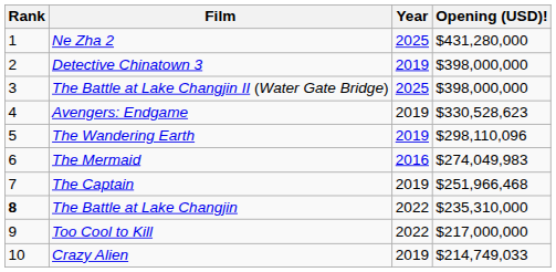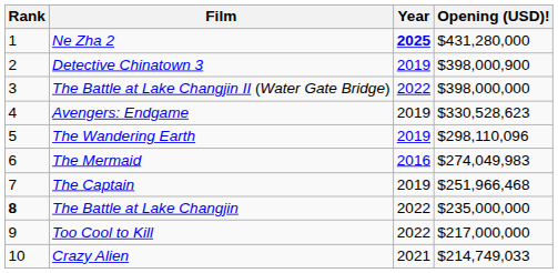Ne Zha 2 | Year: normal -> bold
Detective Chinatown 3 | Opening (USD)!: $398,000,000 -> $398,000,900
The Battle at Lake Changjin II (Water Gate Bridge) | Year: 2025 -> 2022
The Battle at Lake Changjin | Opening (USD)!: $235,310,000 -> $235,000,000
Crazy Alien | Year: 2019 -> 2021
